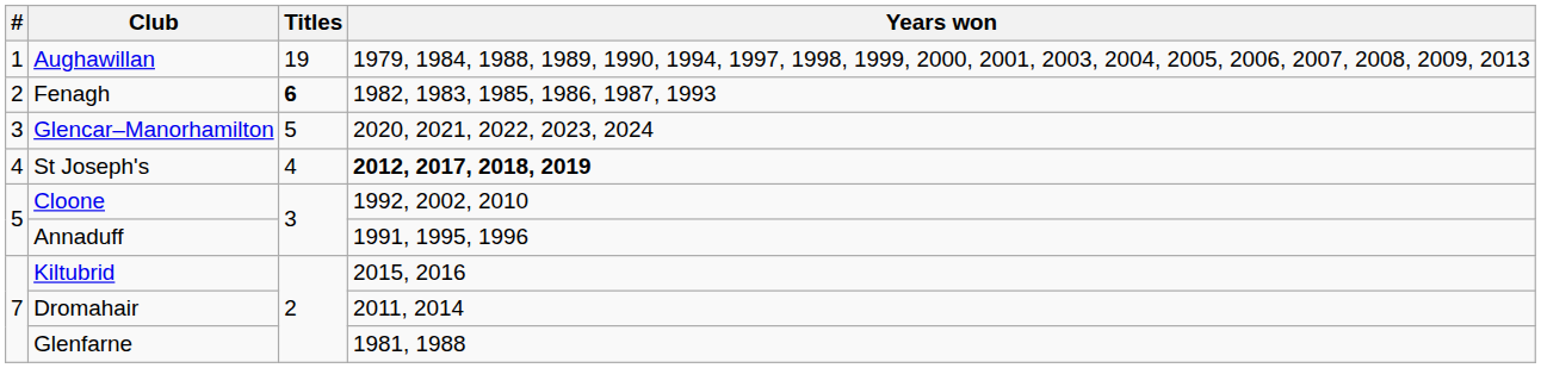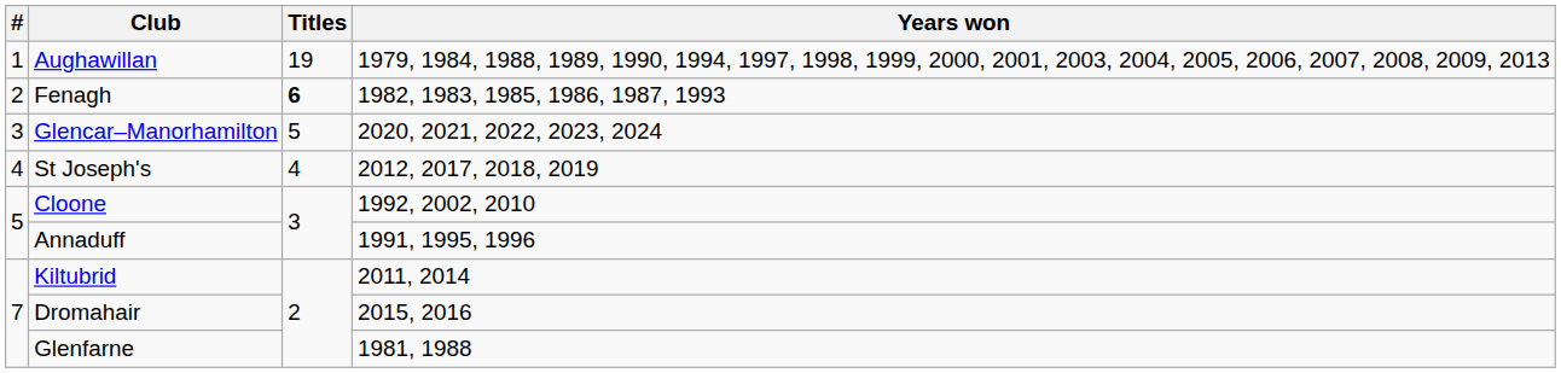St Joseph's | Years won: bold -> normal
Kiltubrid | Years won: 2015, 2016 -> 2011, 2014
Dromahair | Years won: 2011, 2014 -> 2015, 2016
